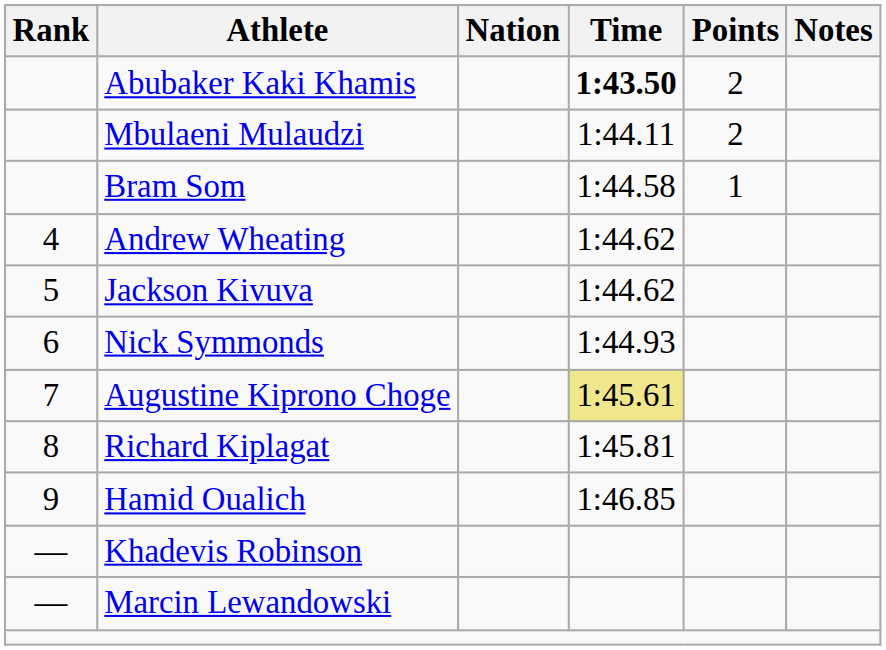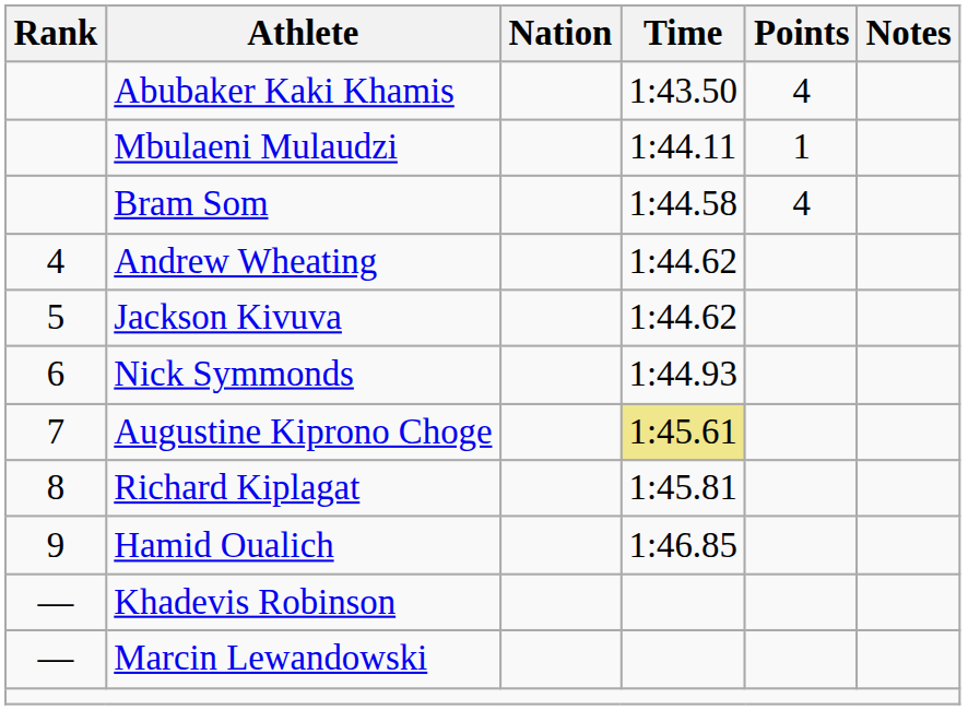Abubaker Kaki Khamis | Time: bold -> normal
Abubaker Kaki Khamis | Points: 2 -> 4
Mbulaeni Mulaudzi | Points: 2 -> 1
Bram Som | Points: 1 -> 4
